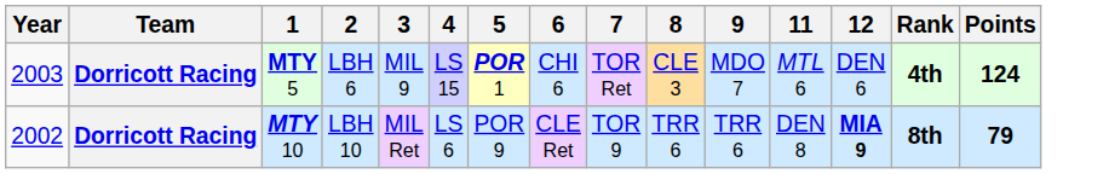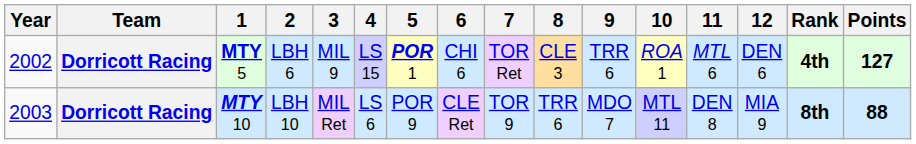+ column: 10 | ROA 1 | MTL 11
MTY 5 | Year: 2003 -> 2002
MTY 5 | 9: MDO 7 -> TRR 6
MTY 5 | Points: 124 -> 127
MTY 10 | Year: 2002 -> 2003
MTY 10 | 9: TRR 6 -> MDO 7
MTY 10 | 12: bold -> normal
MTY 10 | Points: 79 -> 88
